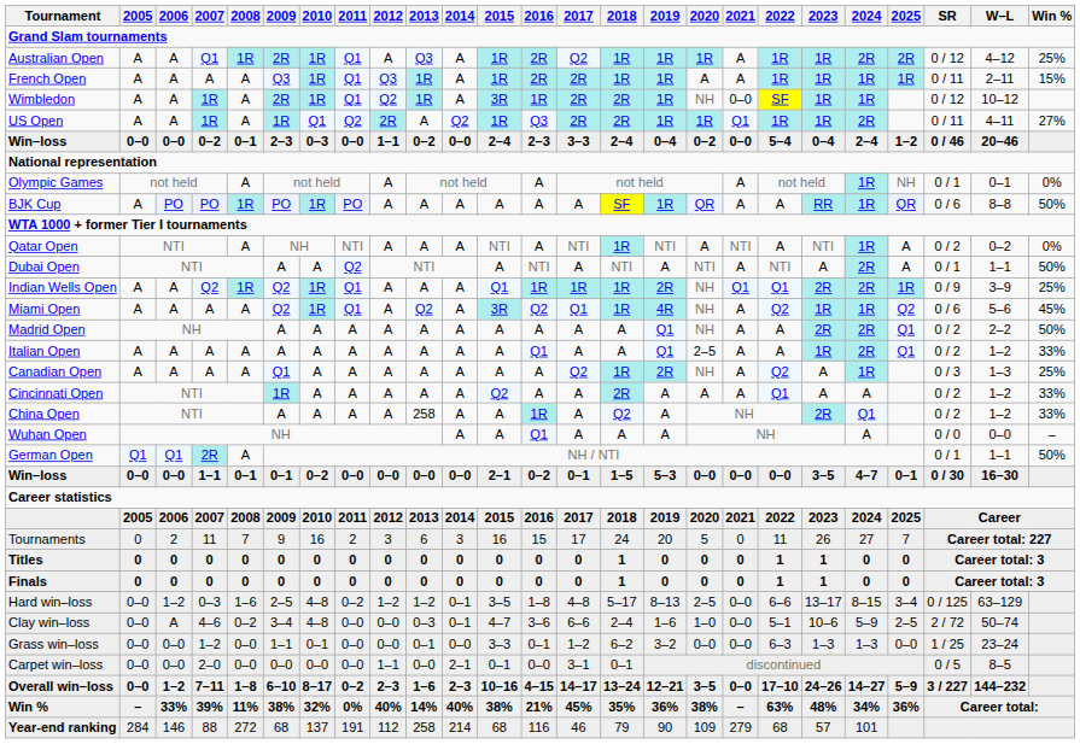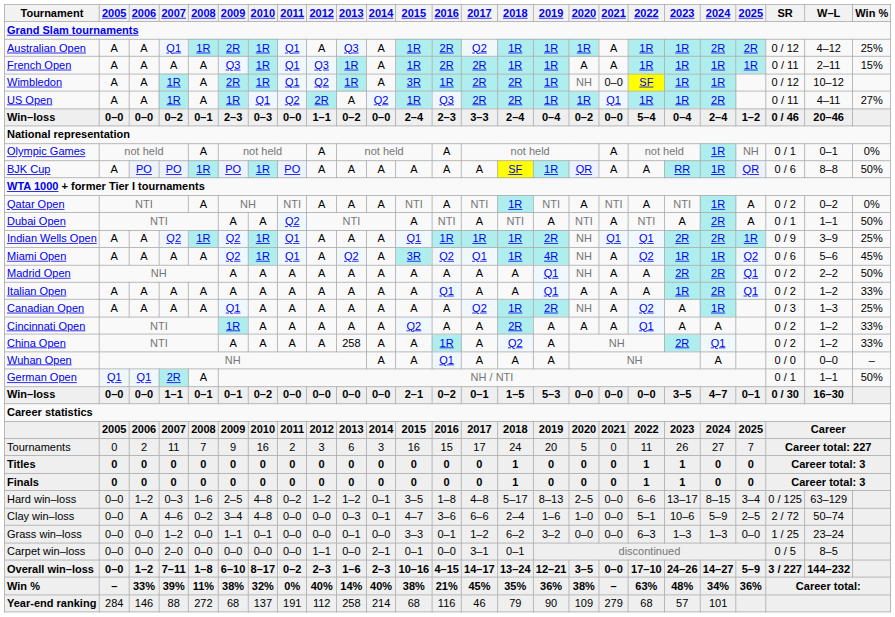Italian Open | 2020: 2–5 -> A
